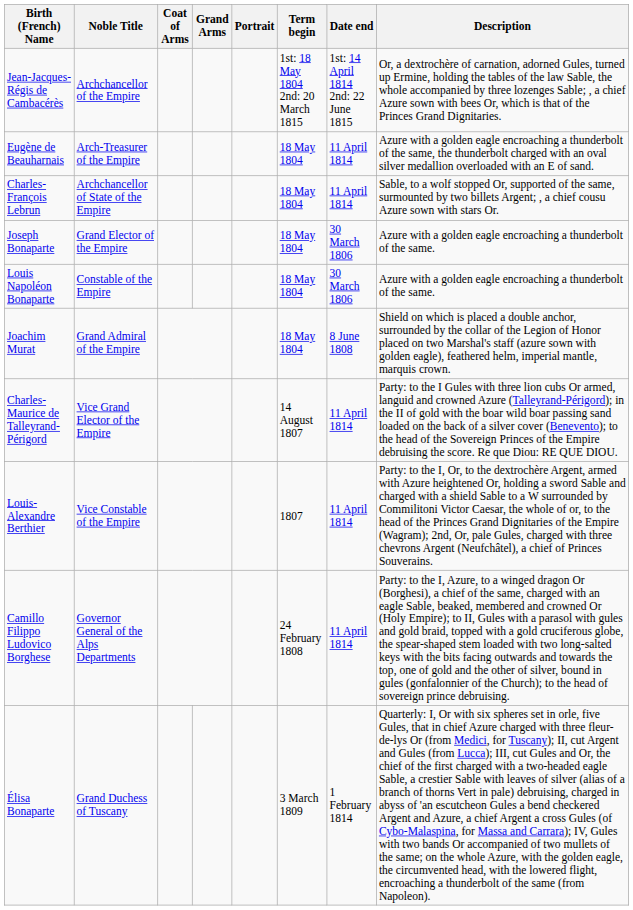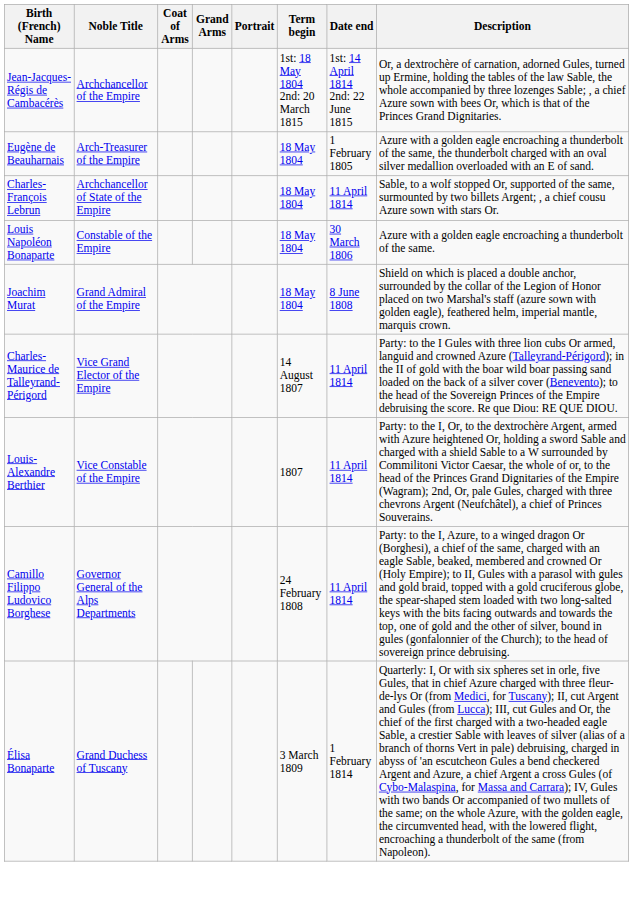Eugène de Beauharnais | Date end: 11 April 1814 -> 1 February 1805
- row: Joseph Bonaparte | Grand Elector of the Empire | 18 May 1804 | 30 March 1806 | Azure with a golden eagle encroaching a thunderbolt of the same.
